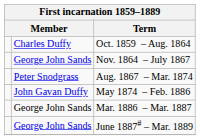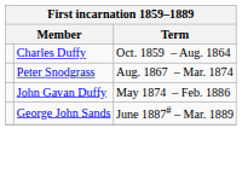- row: George John Sands | Nov. 1864 – July 1867
- row: George John Sands | Mar. 1886 – Mar. 1887
